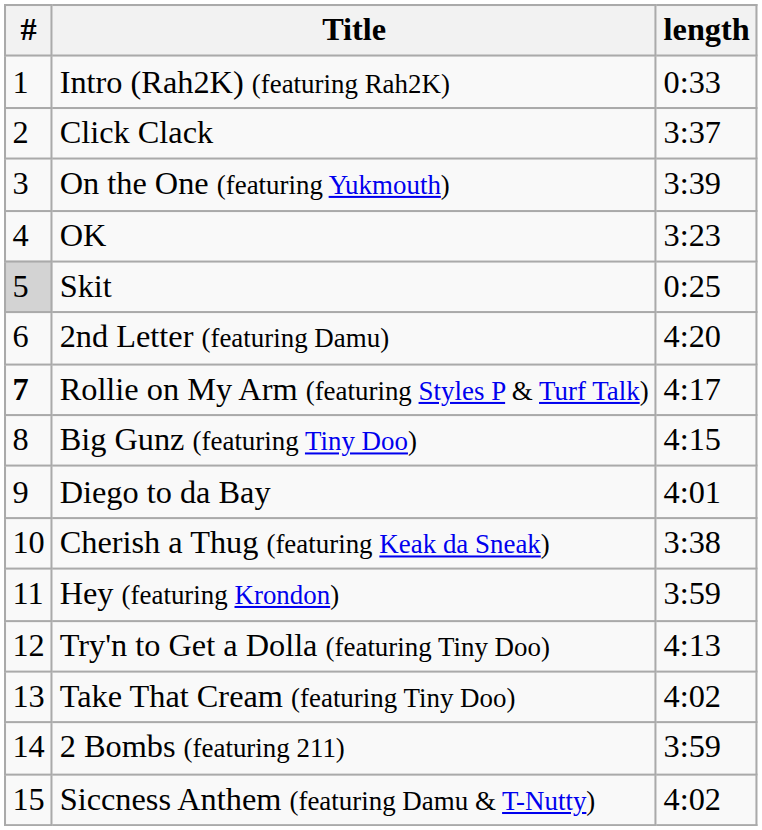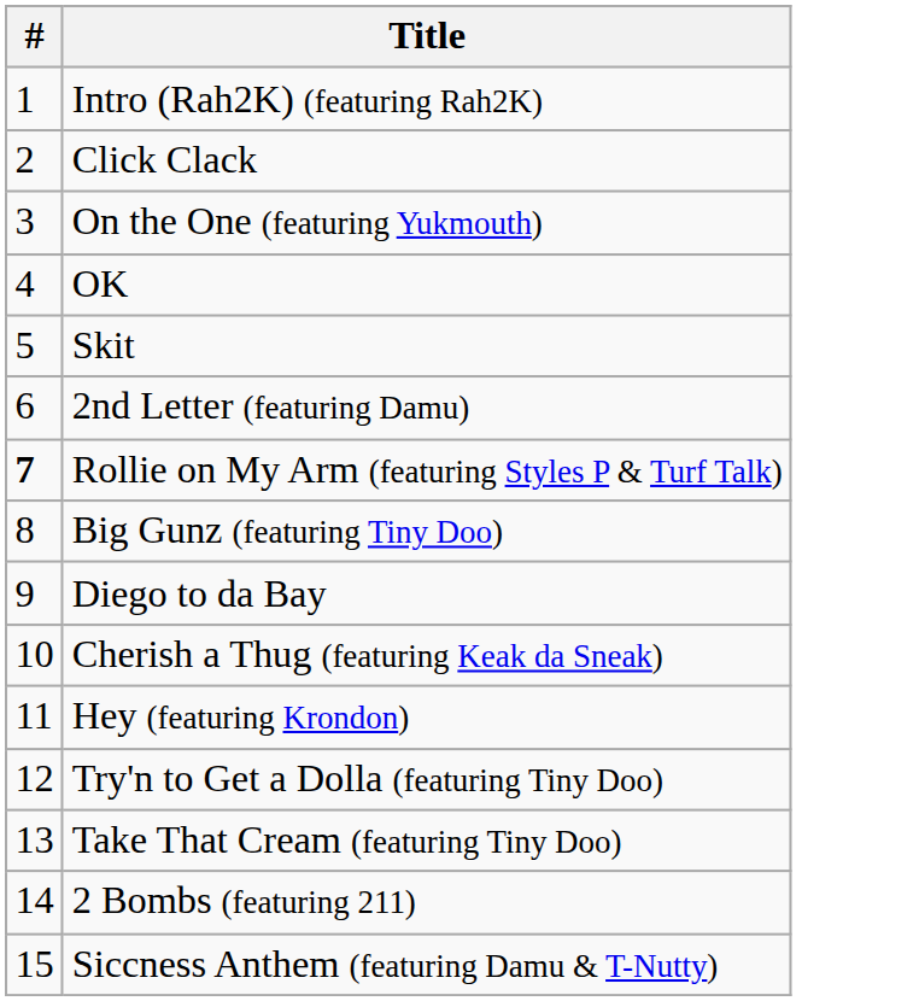- column: length | 0:33 | 3:37 | 3:39 | 3:23 | 0:25 | 4:20 | 4:17 | 4:15 | 4:01 | 3:38 | 3:59 | 4:13 | 4:02 | 3:59 | 4:02
Skit | #: lightgrey background -> no background
